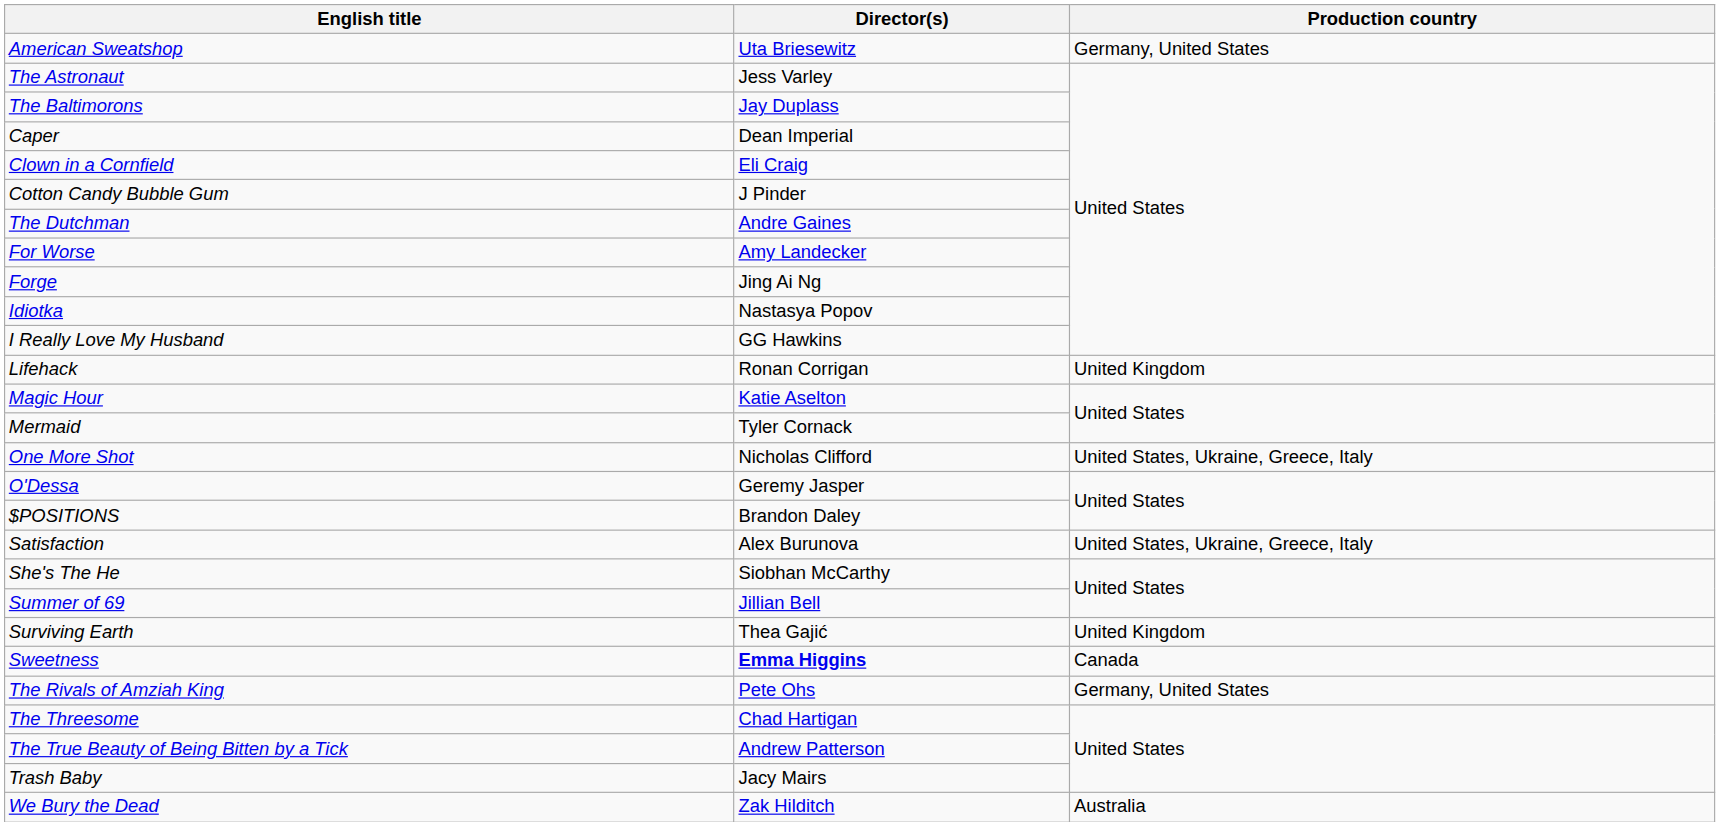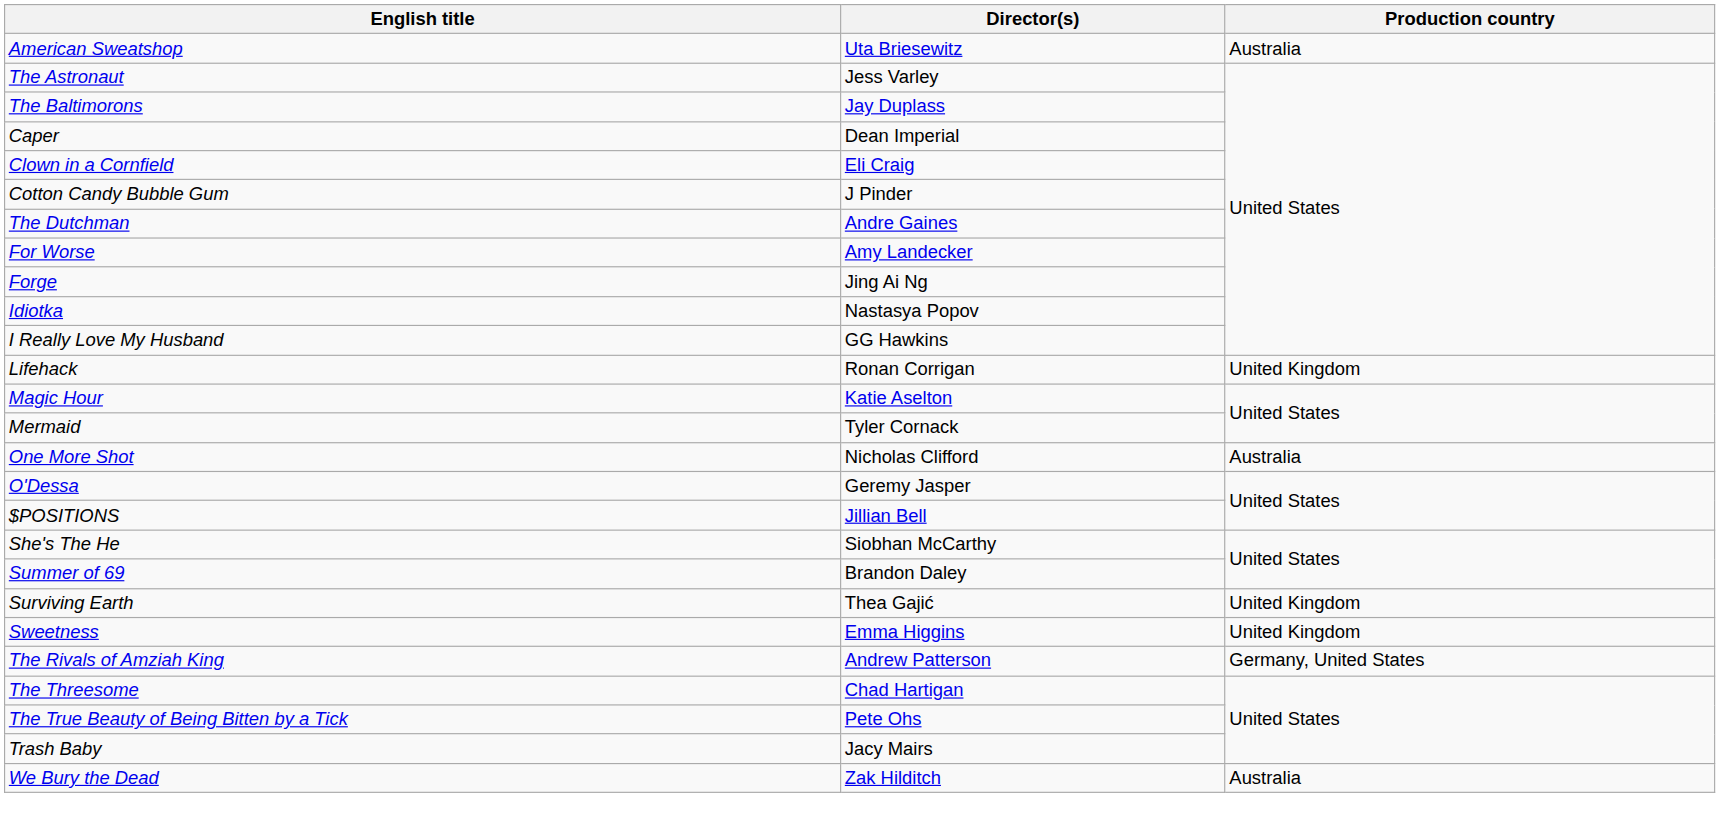American Sweatshop | Production country: Germany, United States -> Australia
One More Shot | Production country: United States, Ukraine, Greece, Italy -> Australia
$POSITIONS | Director(s): Brandon Daley -> Jillian Bell
- row: Satisfaction | Alex Burunova | United States, Ukraine, Greece, Italy
Summer of 69 | Director(s): Jillian Bell -> Brandon Daley
Sweetness | Director(s): bold -> normal
Sweetness | Production country: Canada -> United Kingdom
The Rivals of Amziah King | Director(s): Pete Ohs -> Andrew Patterson
The True Beauty of Being Bitten by a Tick | Director(s): Andrew Patterson -> Pete Ohs
